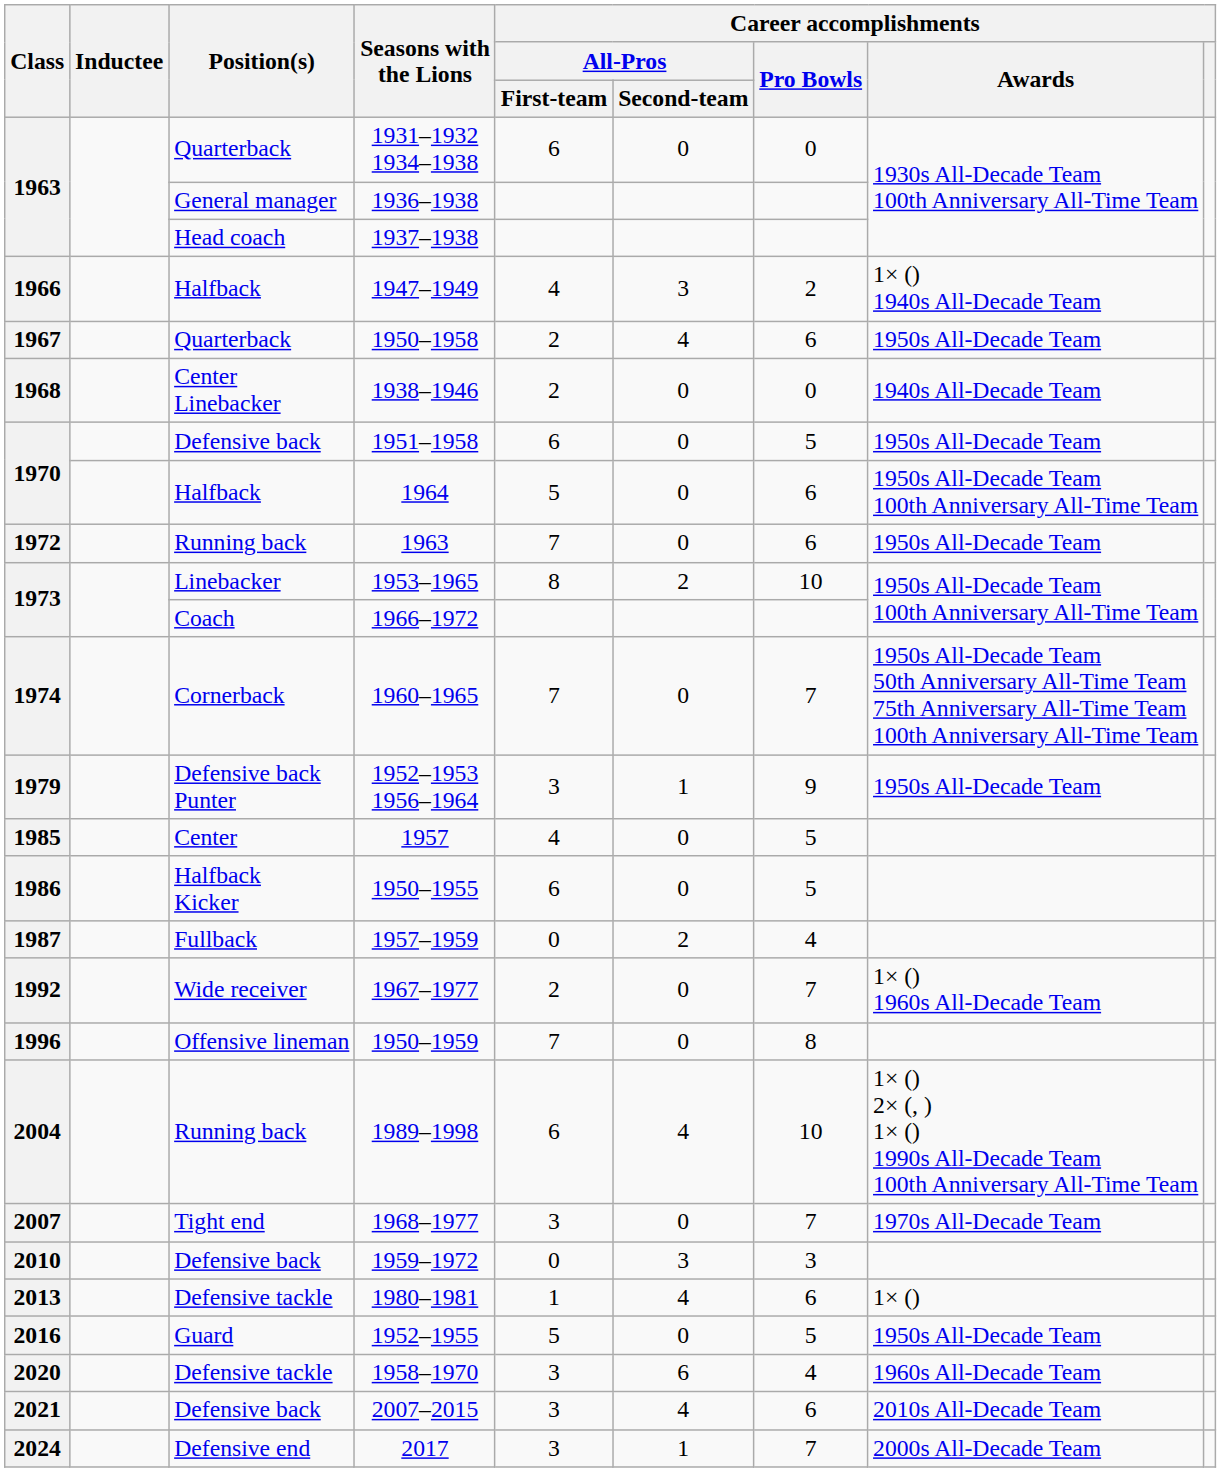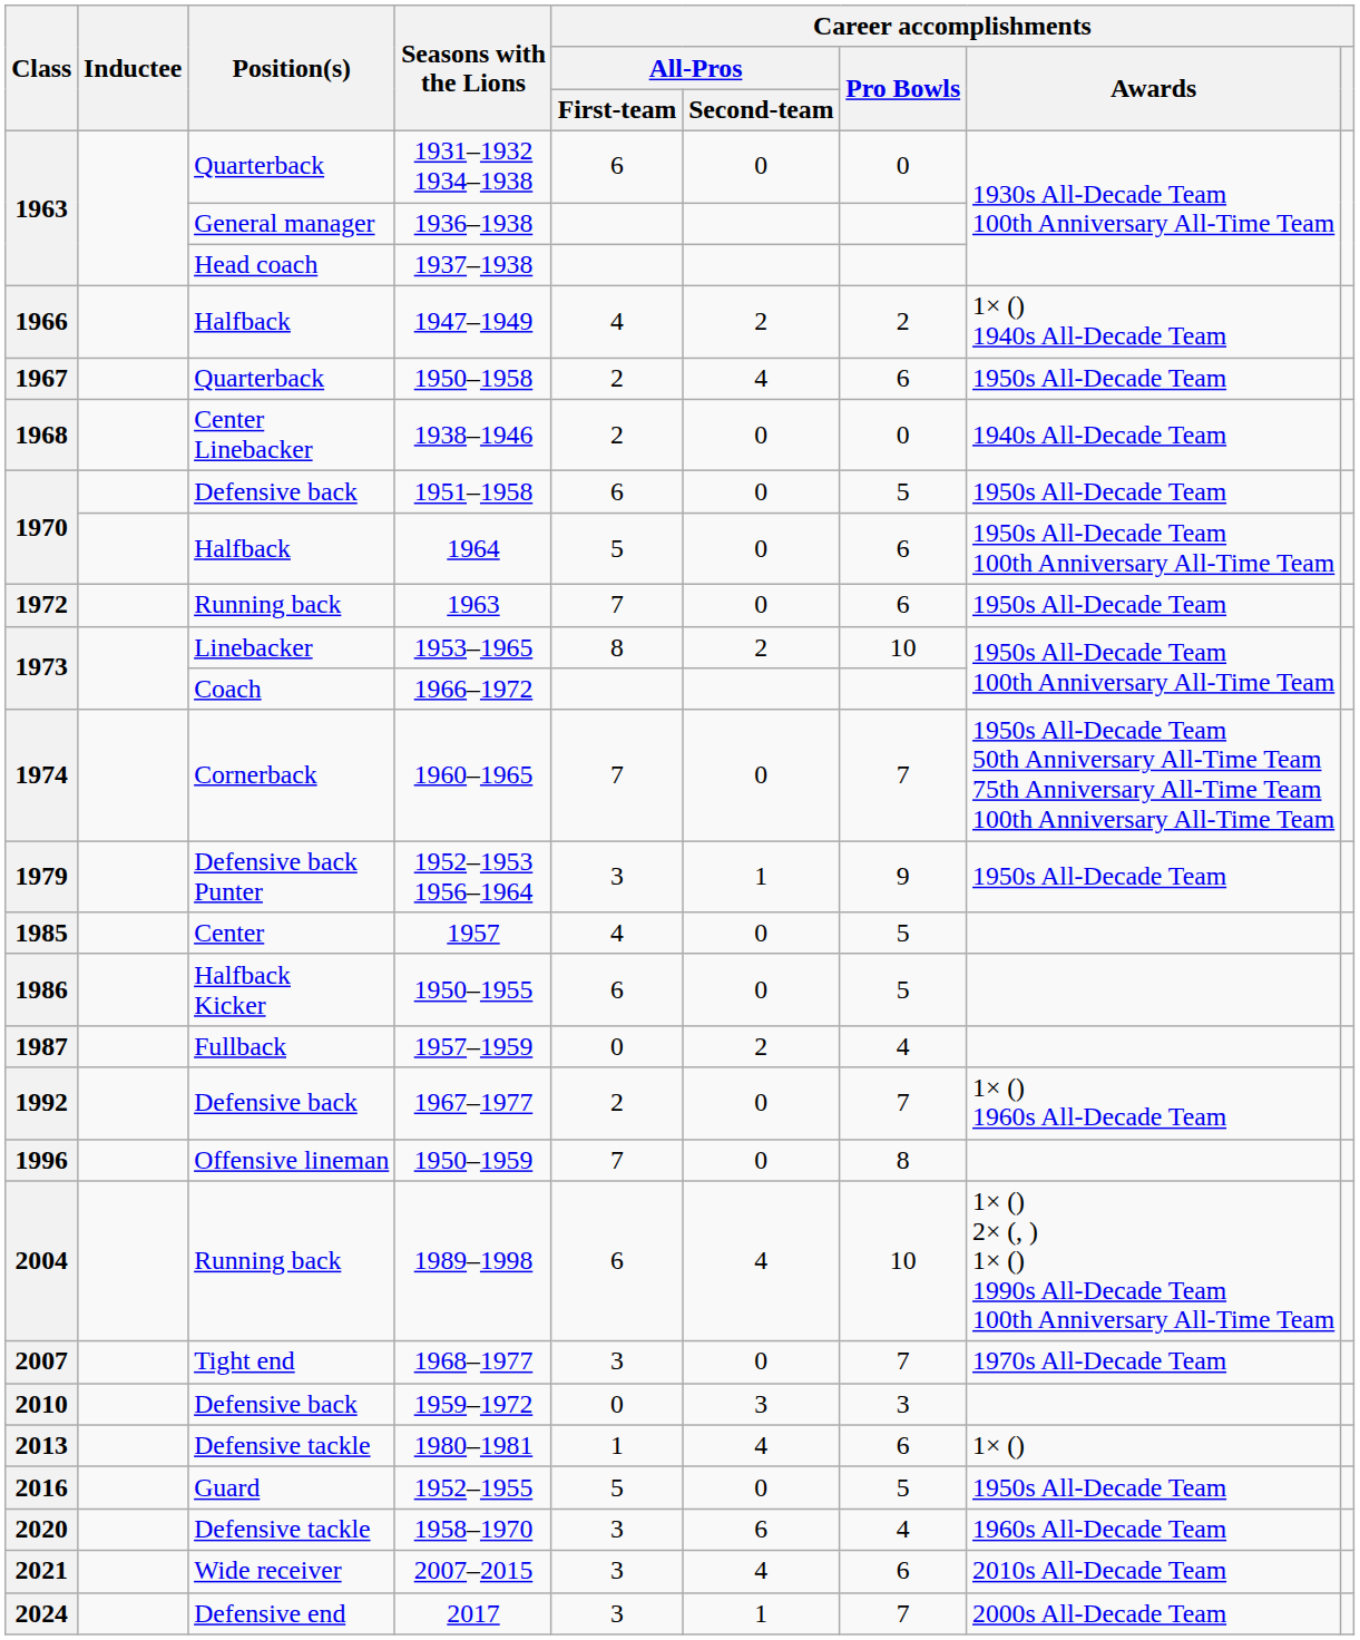1947–1949 | Career accomplishments / All-Pros / Second-team: 3 -> 2
1967–1977 | Position(s): Wide receiver -> Defensive back
2007–2015 | Position(s): Defensive back -> Wide receiver
